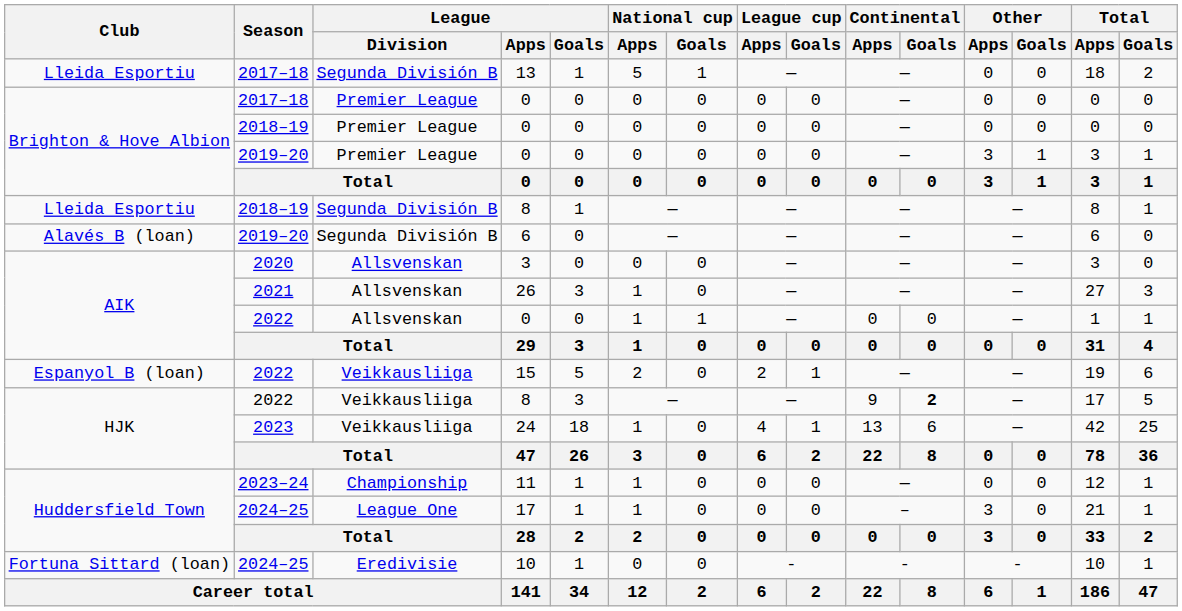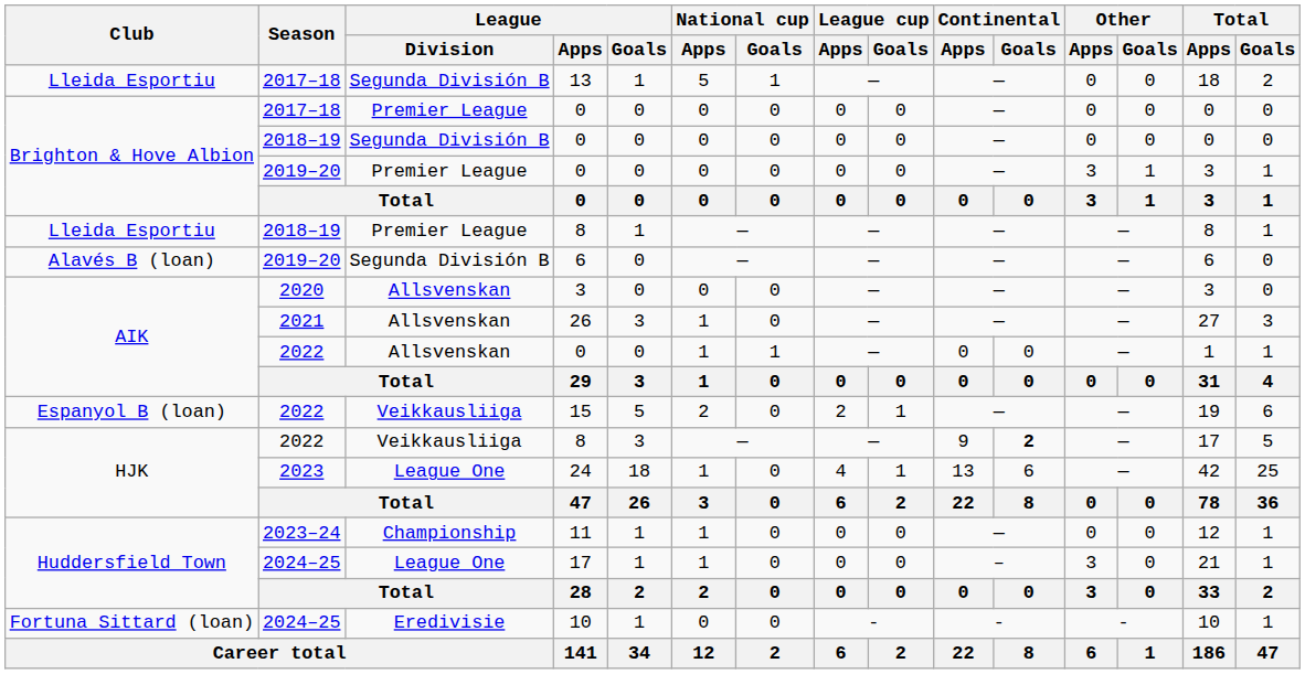2018–19 / 0 | League / Division: Premier League -> Segunda División B
2018–19 / 8 | League / Division: Segunda División B -> Premier League
24 | League / Division: Veikkausliiga -> League One
